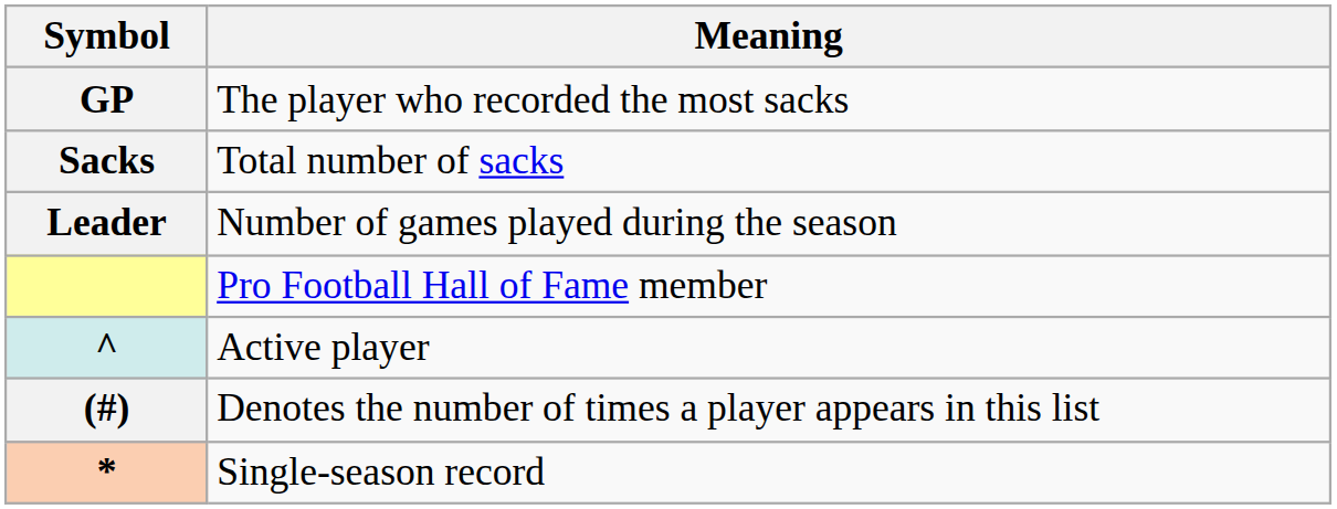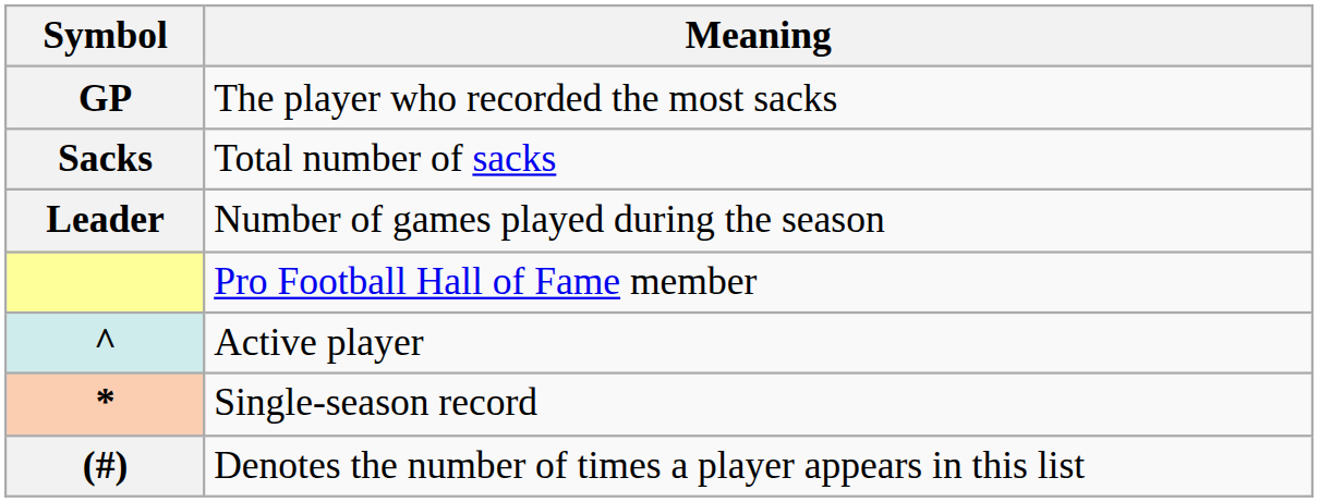rows swapped: Single-season record <-> Denotes the number of times a player appears in this list
